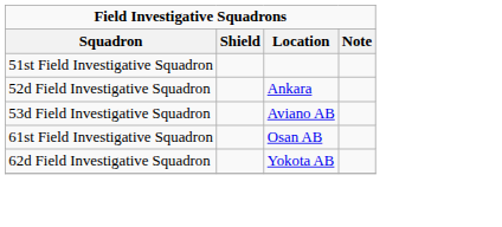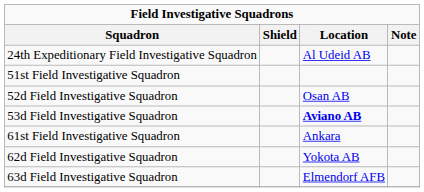+ row: 24th Expeditionary Field Investigative Squadron | Al Udeid AB
52d Field Investigative Squadron | Location: Ankara -> Osan AB
53d Field Investigative Squadron | Location: normal -> bold
61st Field Investigative Squadron | Location: Osan AB -> Ankara
+ row: 63d Field Investigative Squadron | Elmendorf AFB
